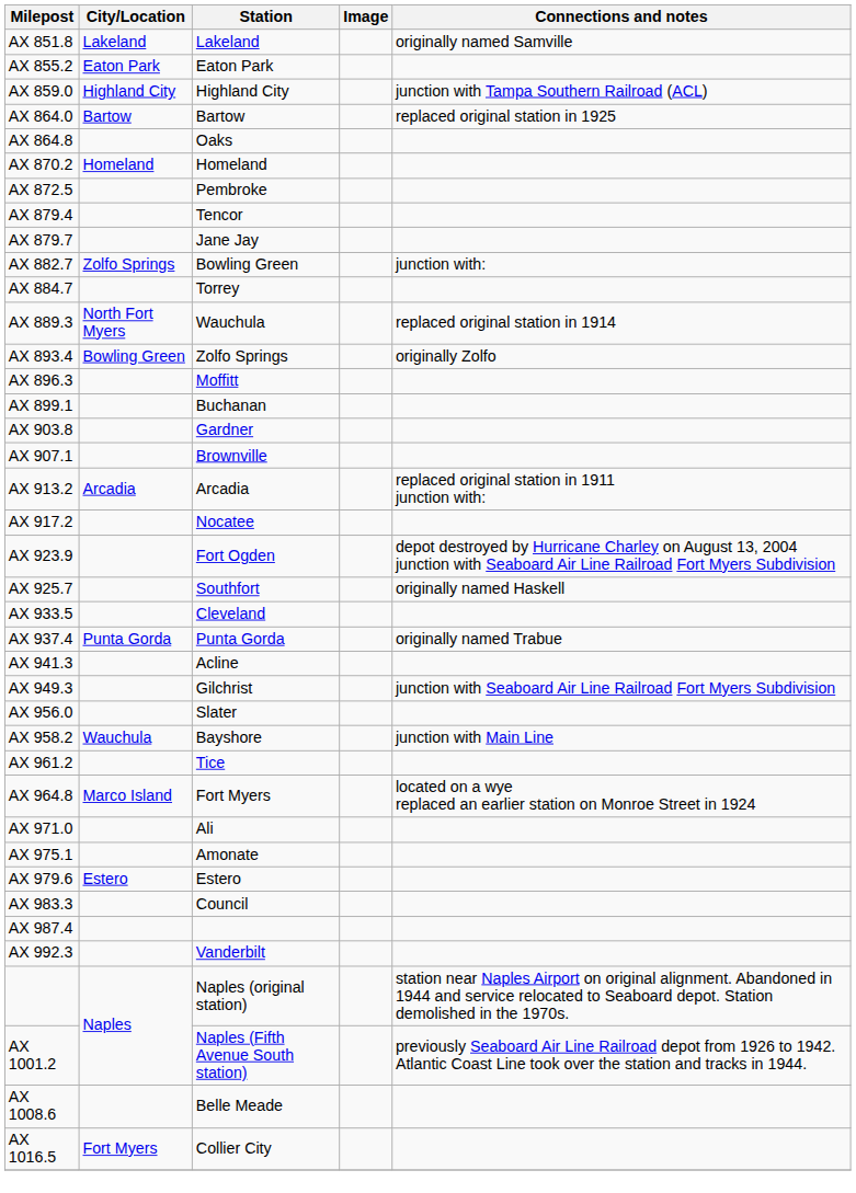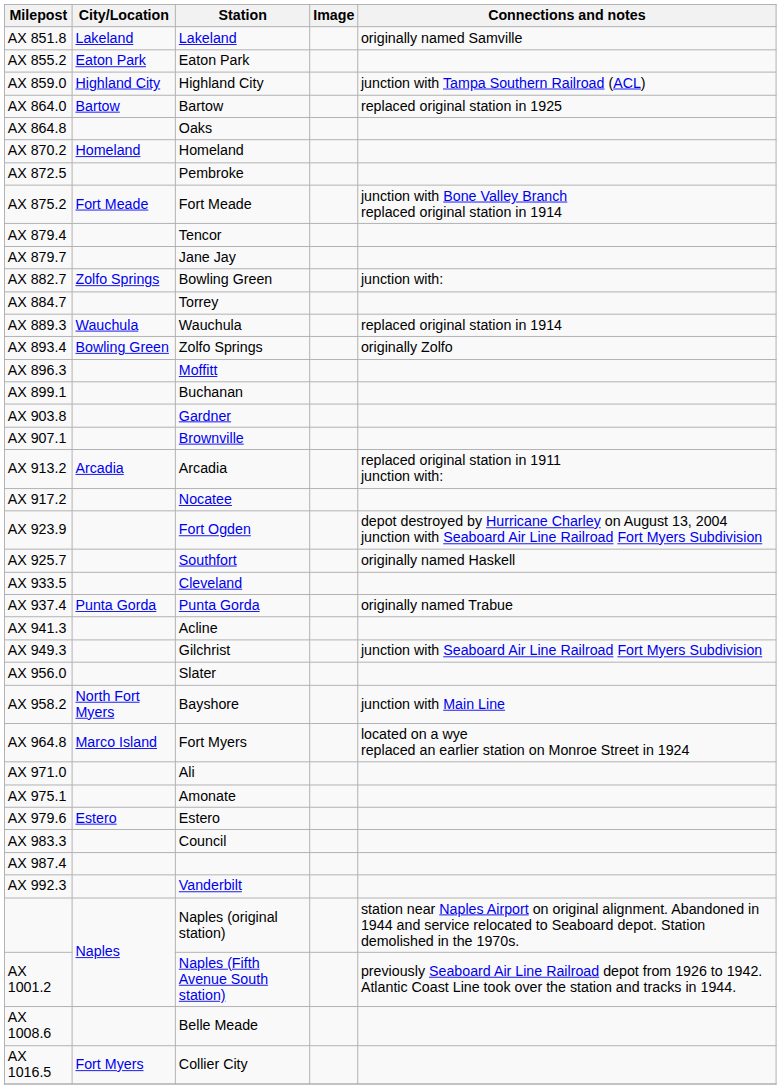+ row: AX 875.2 | Fort Meade | Fort Meade | junction with Bone Valley Branch replaced original station in 1914
AX 889.3 | City/Location: North Fort Myers -> Wauchula
AX 958.2 | City/Location: Wauchula -> North Fort Myers
- row: AX 961.2 | Tice
